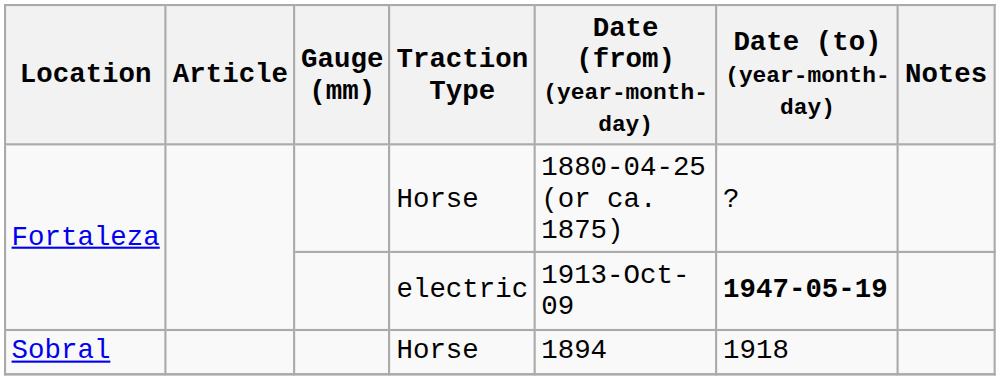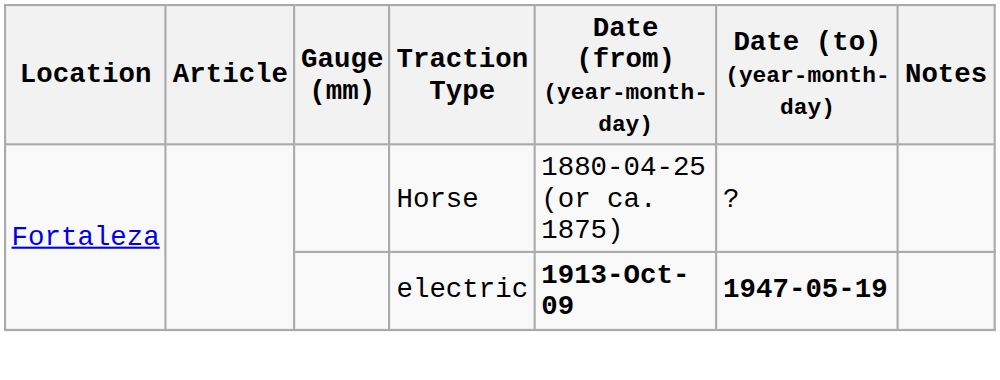Fortaleza / electric | Date (from) (year-month-day): normal -> bold
- row: Sobral | Horse | 1894 | 1918
